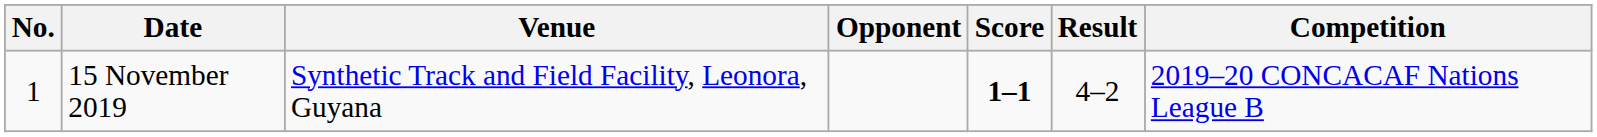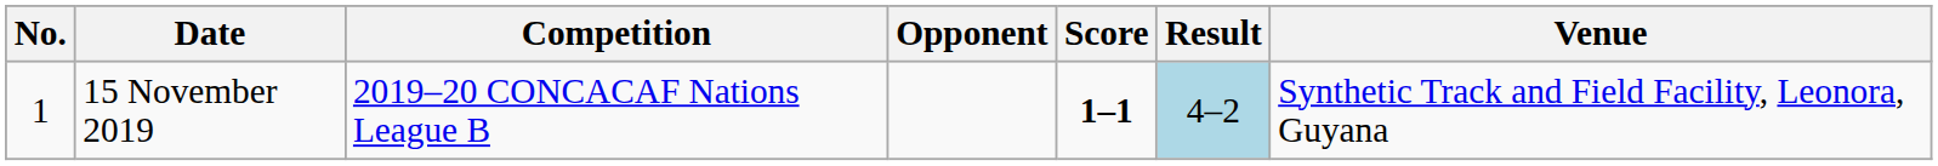columns swapped: Venue <-> Competition
15 November 2019 | Result: no background -> lightblue background
